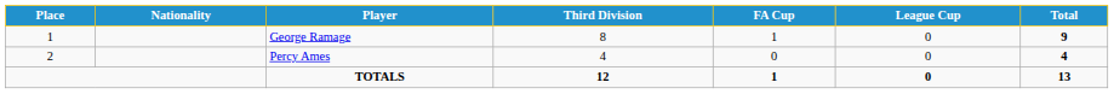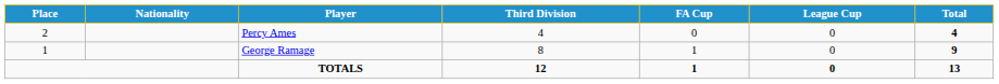rows swapped: George Ramage <-> Percy Ames
